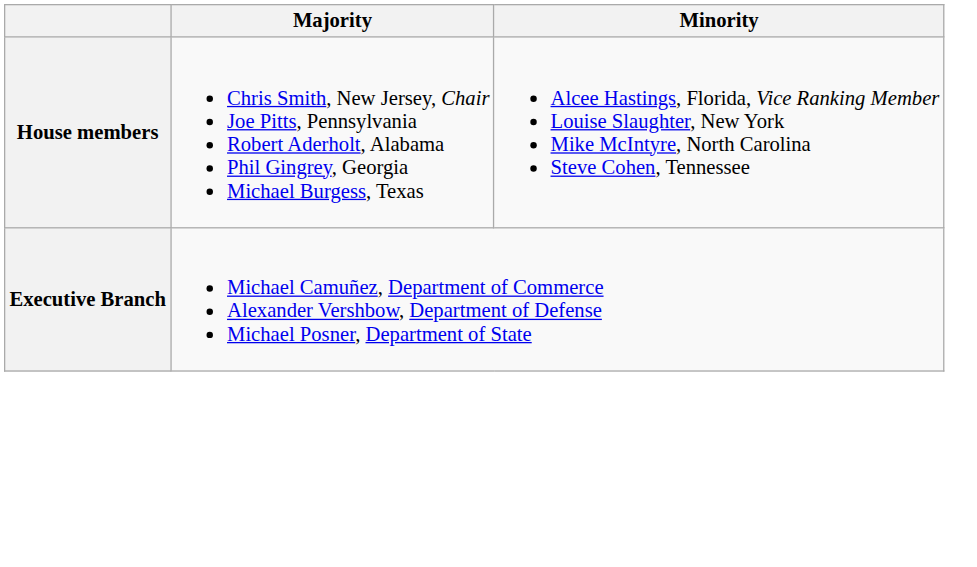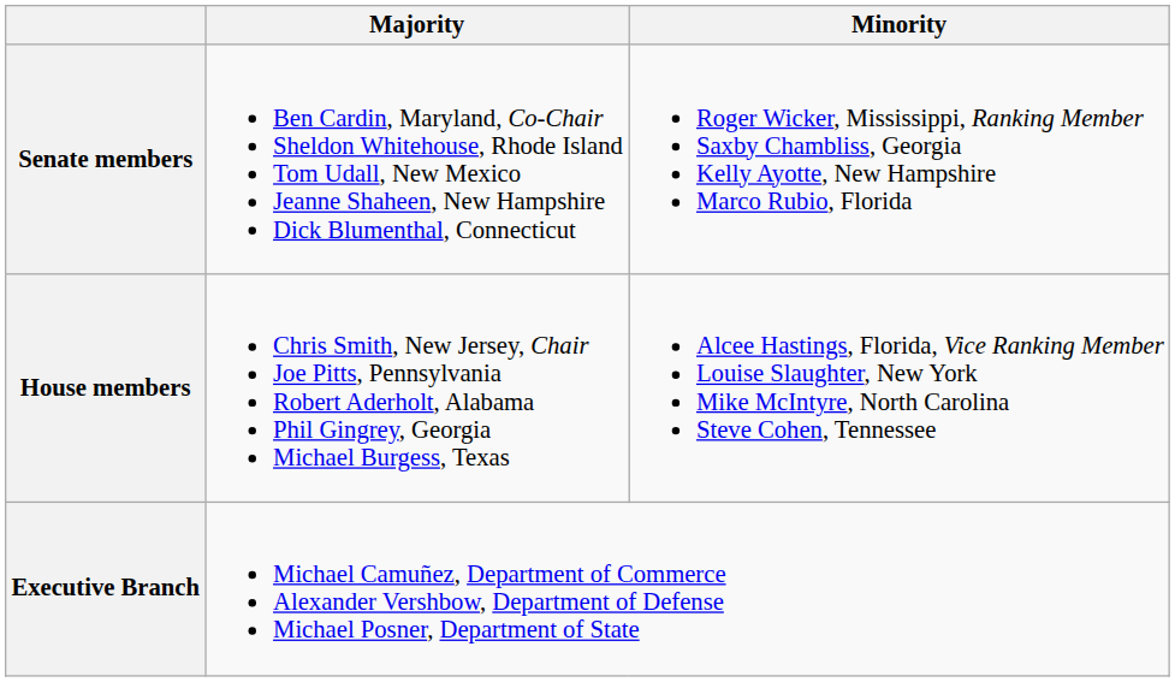+ row: Senate members | Ben Cardin, Maryland, Co-Chair Sheldon Whitehouse, Rhode Island Tom Udall, New Mexico Jeanne Shaheen, New Hampshire Dick Blumenthal, Connecticut | Roger Wicker, Mississippi, Ranking Member Saxby Chambliss, Georgia Kelly Ayotte, New Hampshire Marco Rubio, Florida
